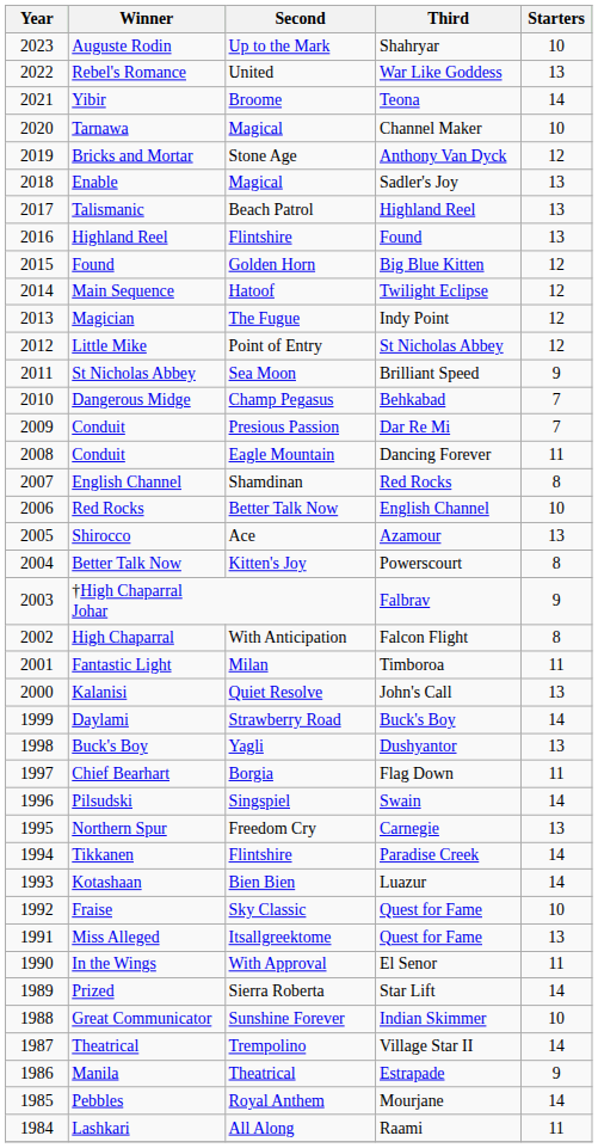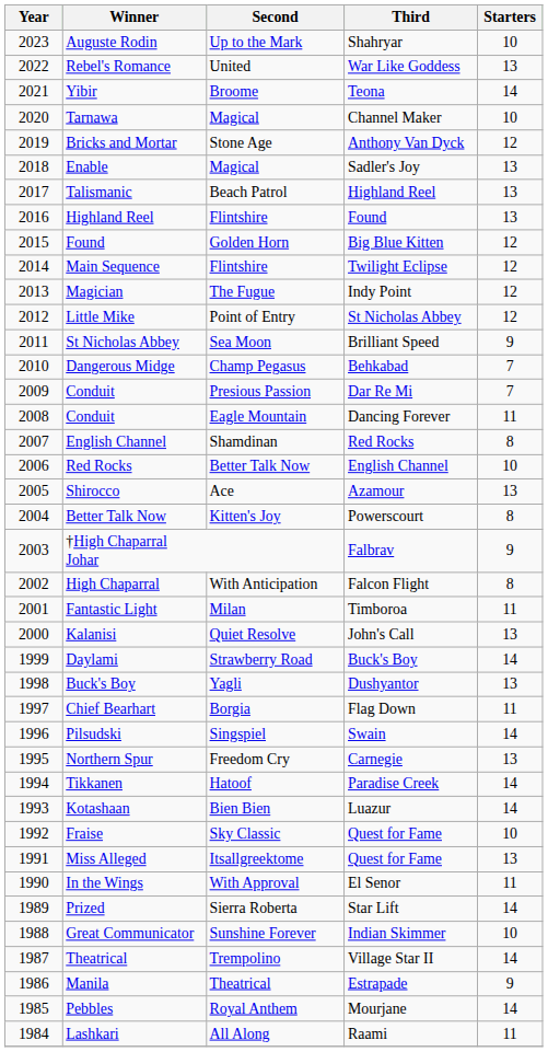Main Sequence | Second: Hatoof -> Flintshire
Tikkanen | Second: Flintshire -> Hatoof
